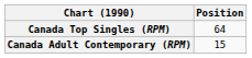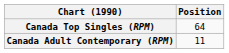Canada Adult Contemporary (RPM) | Position: 15 -> 11
